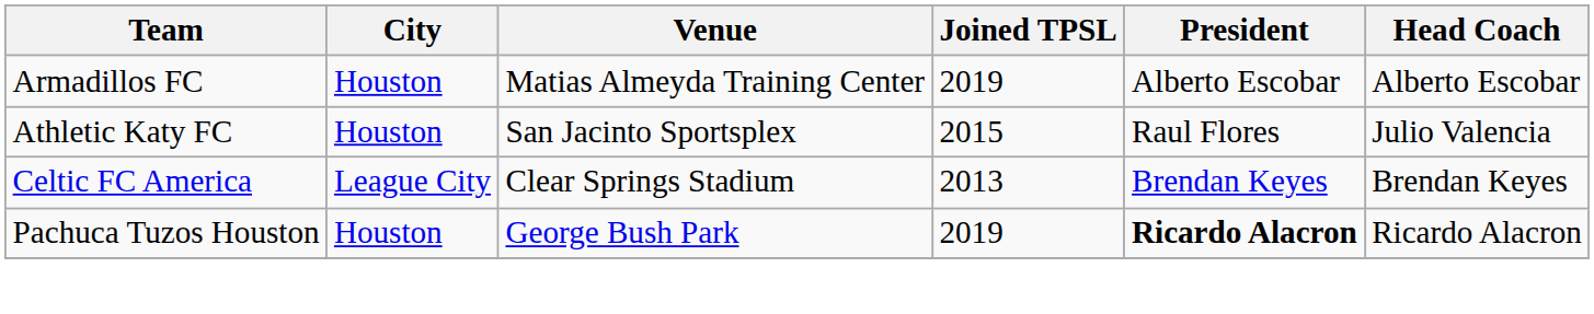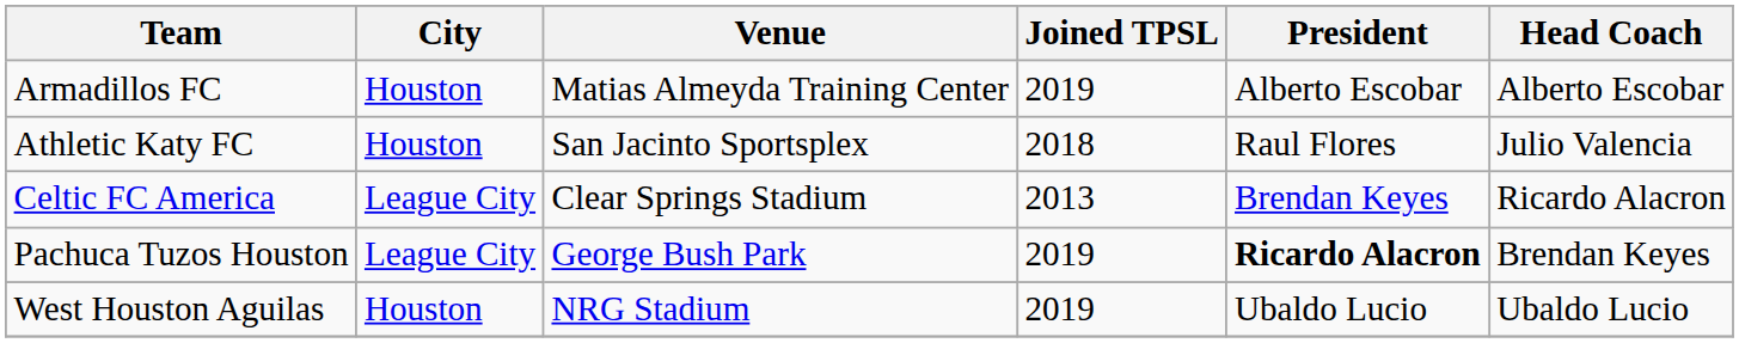Athletic Katy FC | Joined TPSL: 2015 -> 2018
Celtic FC America | Head Coach: Brendan Keyes -> Ricardo Alacron
Pachuca Tuzos Houston | City: Houston -> League City
Pachuca Tuzos Houston | Head Coach: Ricardo Alacron -> Brendan Keyes
+ row: West Houston Aguilas | Houston | NRG Stadium | 2019 | Ubaldo Lucio | Ubaldo Lucio
